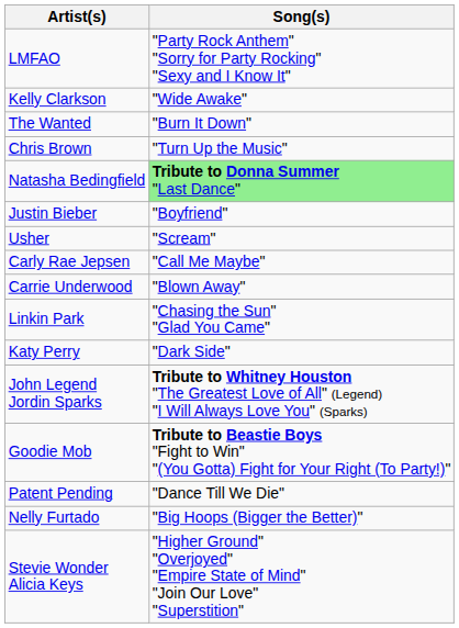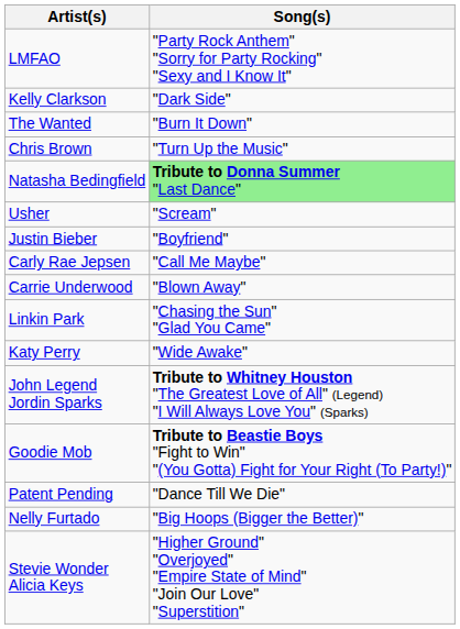Kelly Clarkson | Song(s): "Wide Awake" -> "Dark Side"
rows swapped: Usher <-> Justin Bieber
Katy Perry | Song(s): "Dark Side" -> "Wide Awake"
